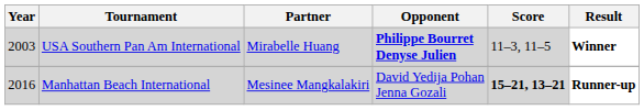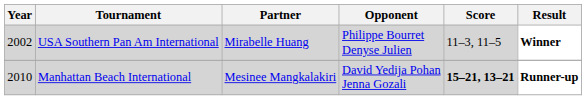USA Southern Pan Am International | Year: 2003 -> 2002
USA Southern Pan Am International | Opponent: bold -> normal
Manhattan Beach International | Year: 2016 -> 2010
